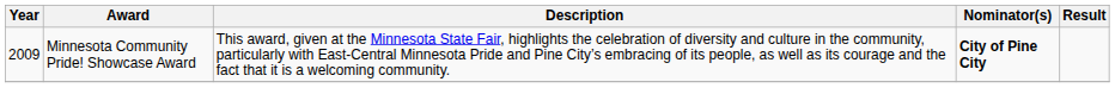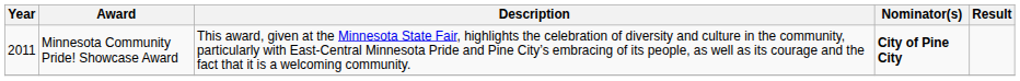Minnesota Community Pride! Showcase Award | Year: 2009 -> 2011
